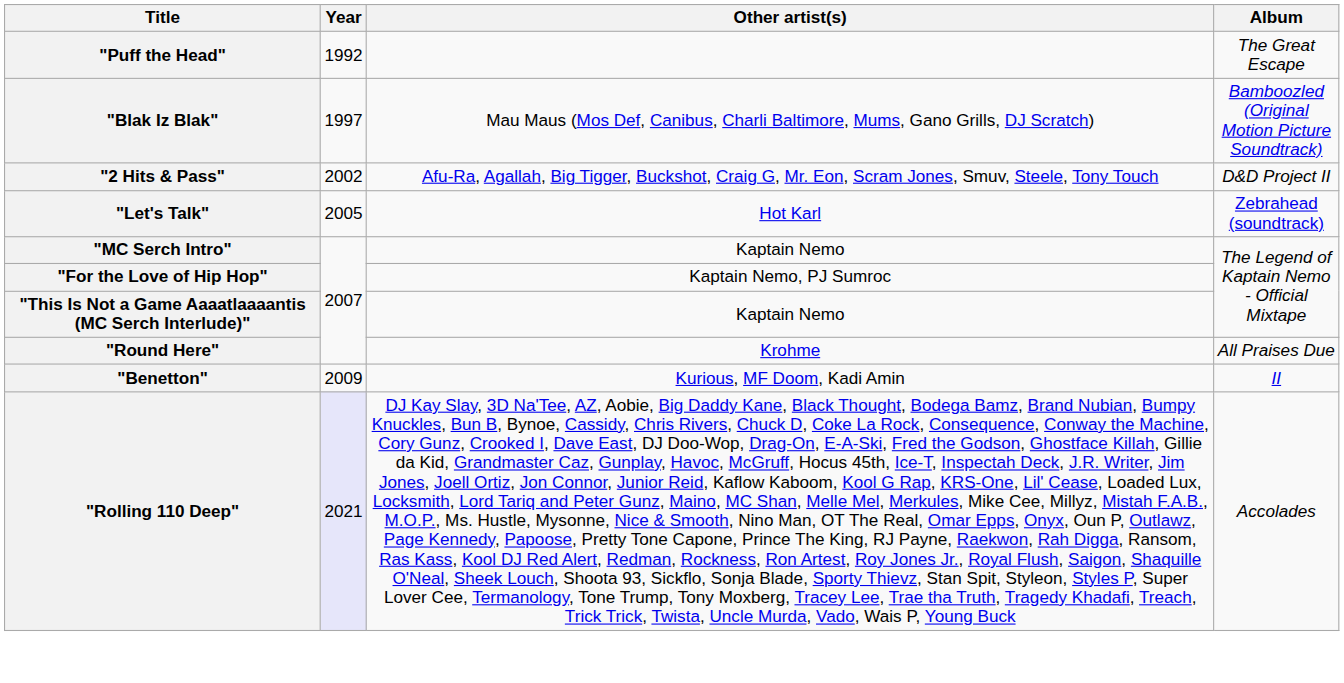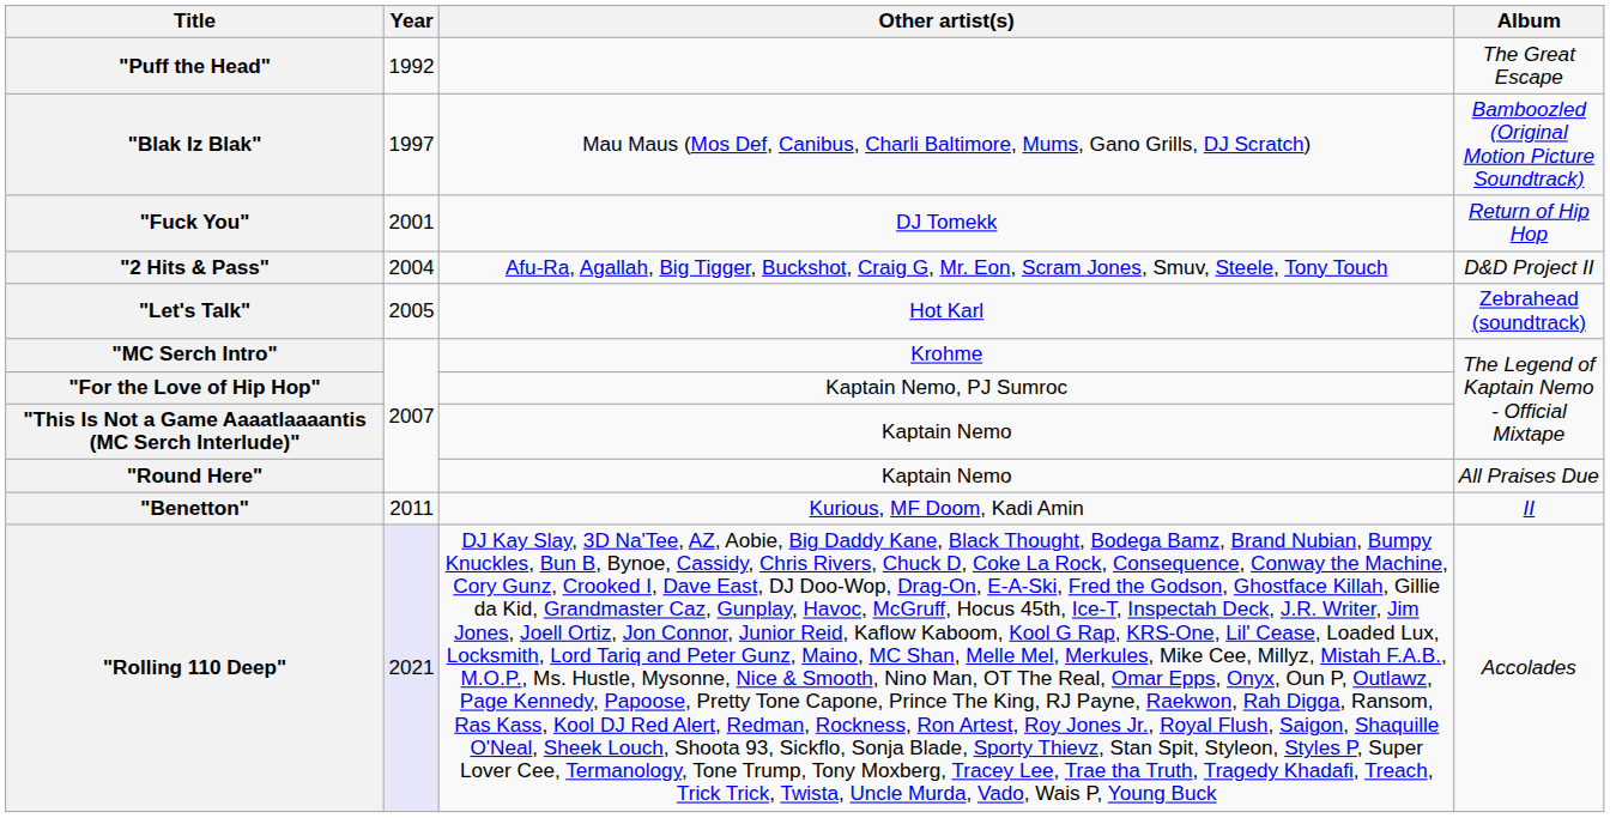+ row: "Fuck You" | 2001 | DJ Tomekk | Return of Hip Hop
"2 Hits & Pass" | Year: 2002 -> 2004
"MC Serch Intro" | Other artist(s): Kaptain Nemo -> Krohme
"Round Here" | Other artist(s): Krohme -> Kaptain Nemo
"Benetton" | Year: 2009 -> 2011
